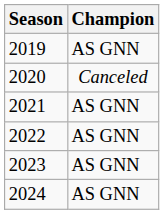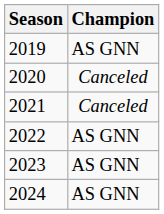2021 | Champion: AS GNN -> Canceled
